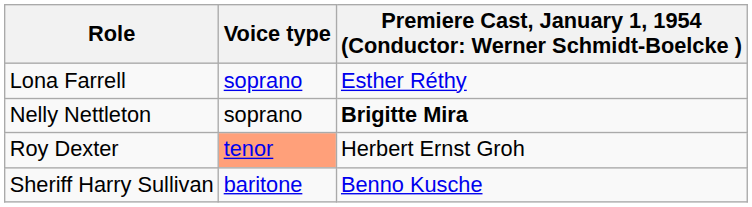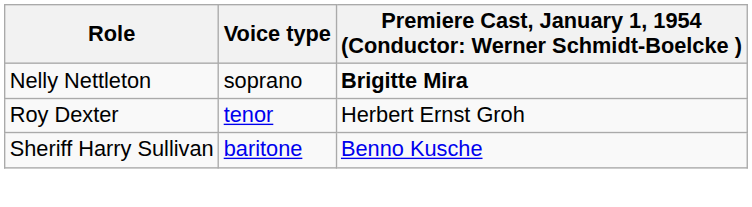- row: Lona Farrell | soprano | Esther Réthy
Roy Dexter | Voice type: lightsalmon background -> no background
